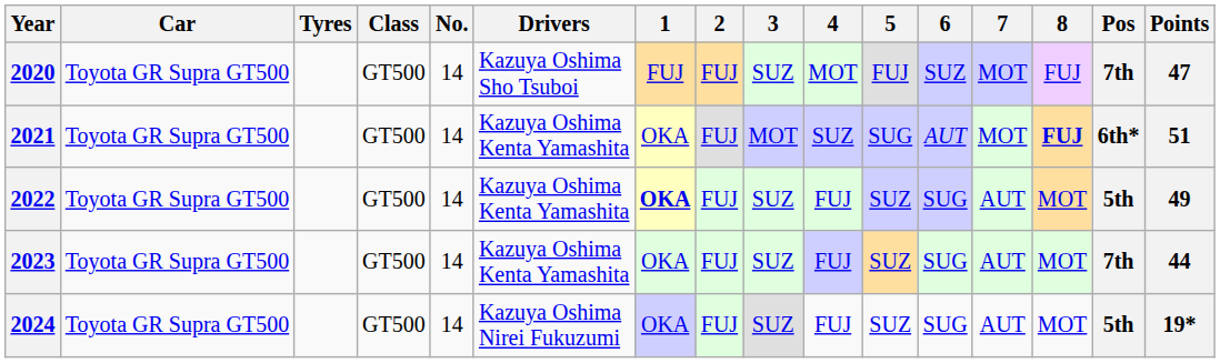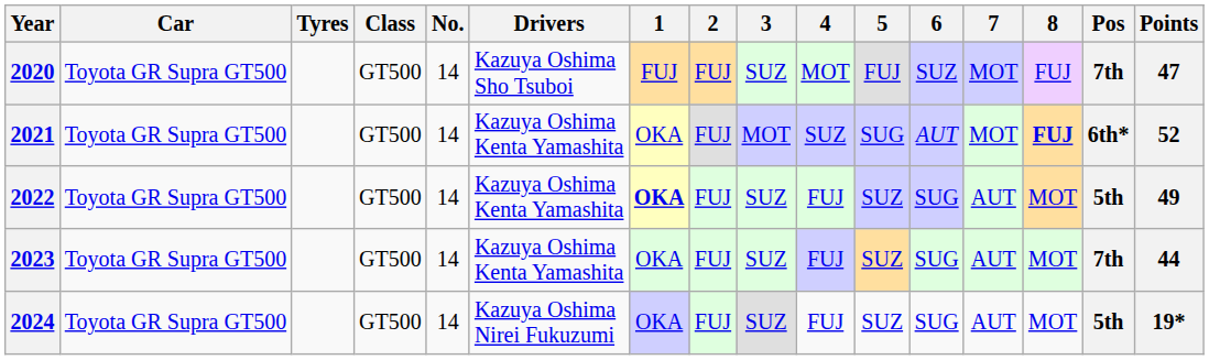2021 | Points: 51 -> 52
